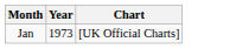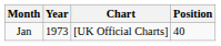+ column: Position | 40
